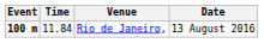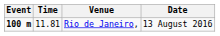Rio de Janeiro, | Time: 11.84 -> 11.81
